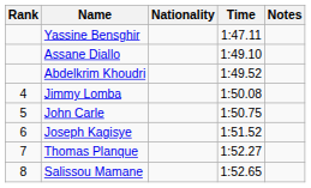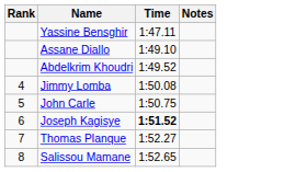- column: Nationality
Joseph Kagisye | Time: normal -> bold
